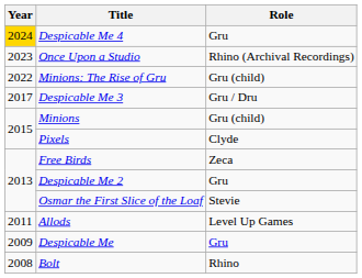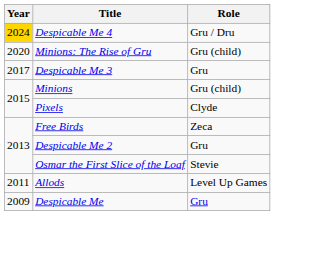Despicable Me 4 | Role: Gru -> Gru / Dru
- row: 2023 | Once Upon a Studio | Rhino (Archival Recordings)
Minions: The Rise of Gru | Year: 2022 -> 2020
Despicable Me 3 | Role: Gru / Dru -> Gru
- row: 2008 | Bolt | Rhino
